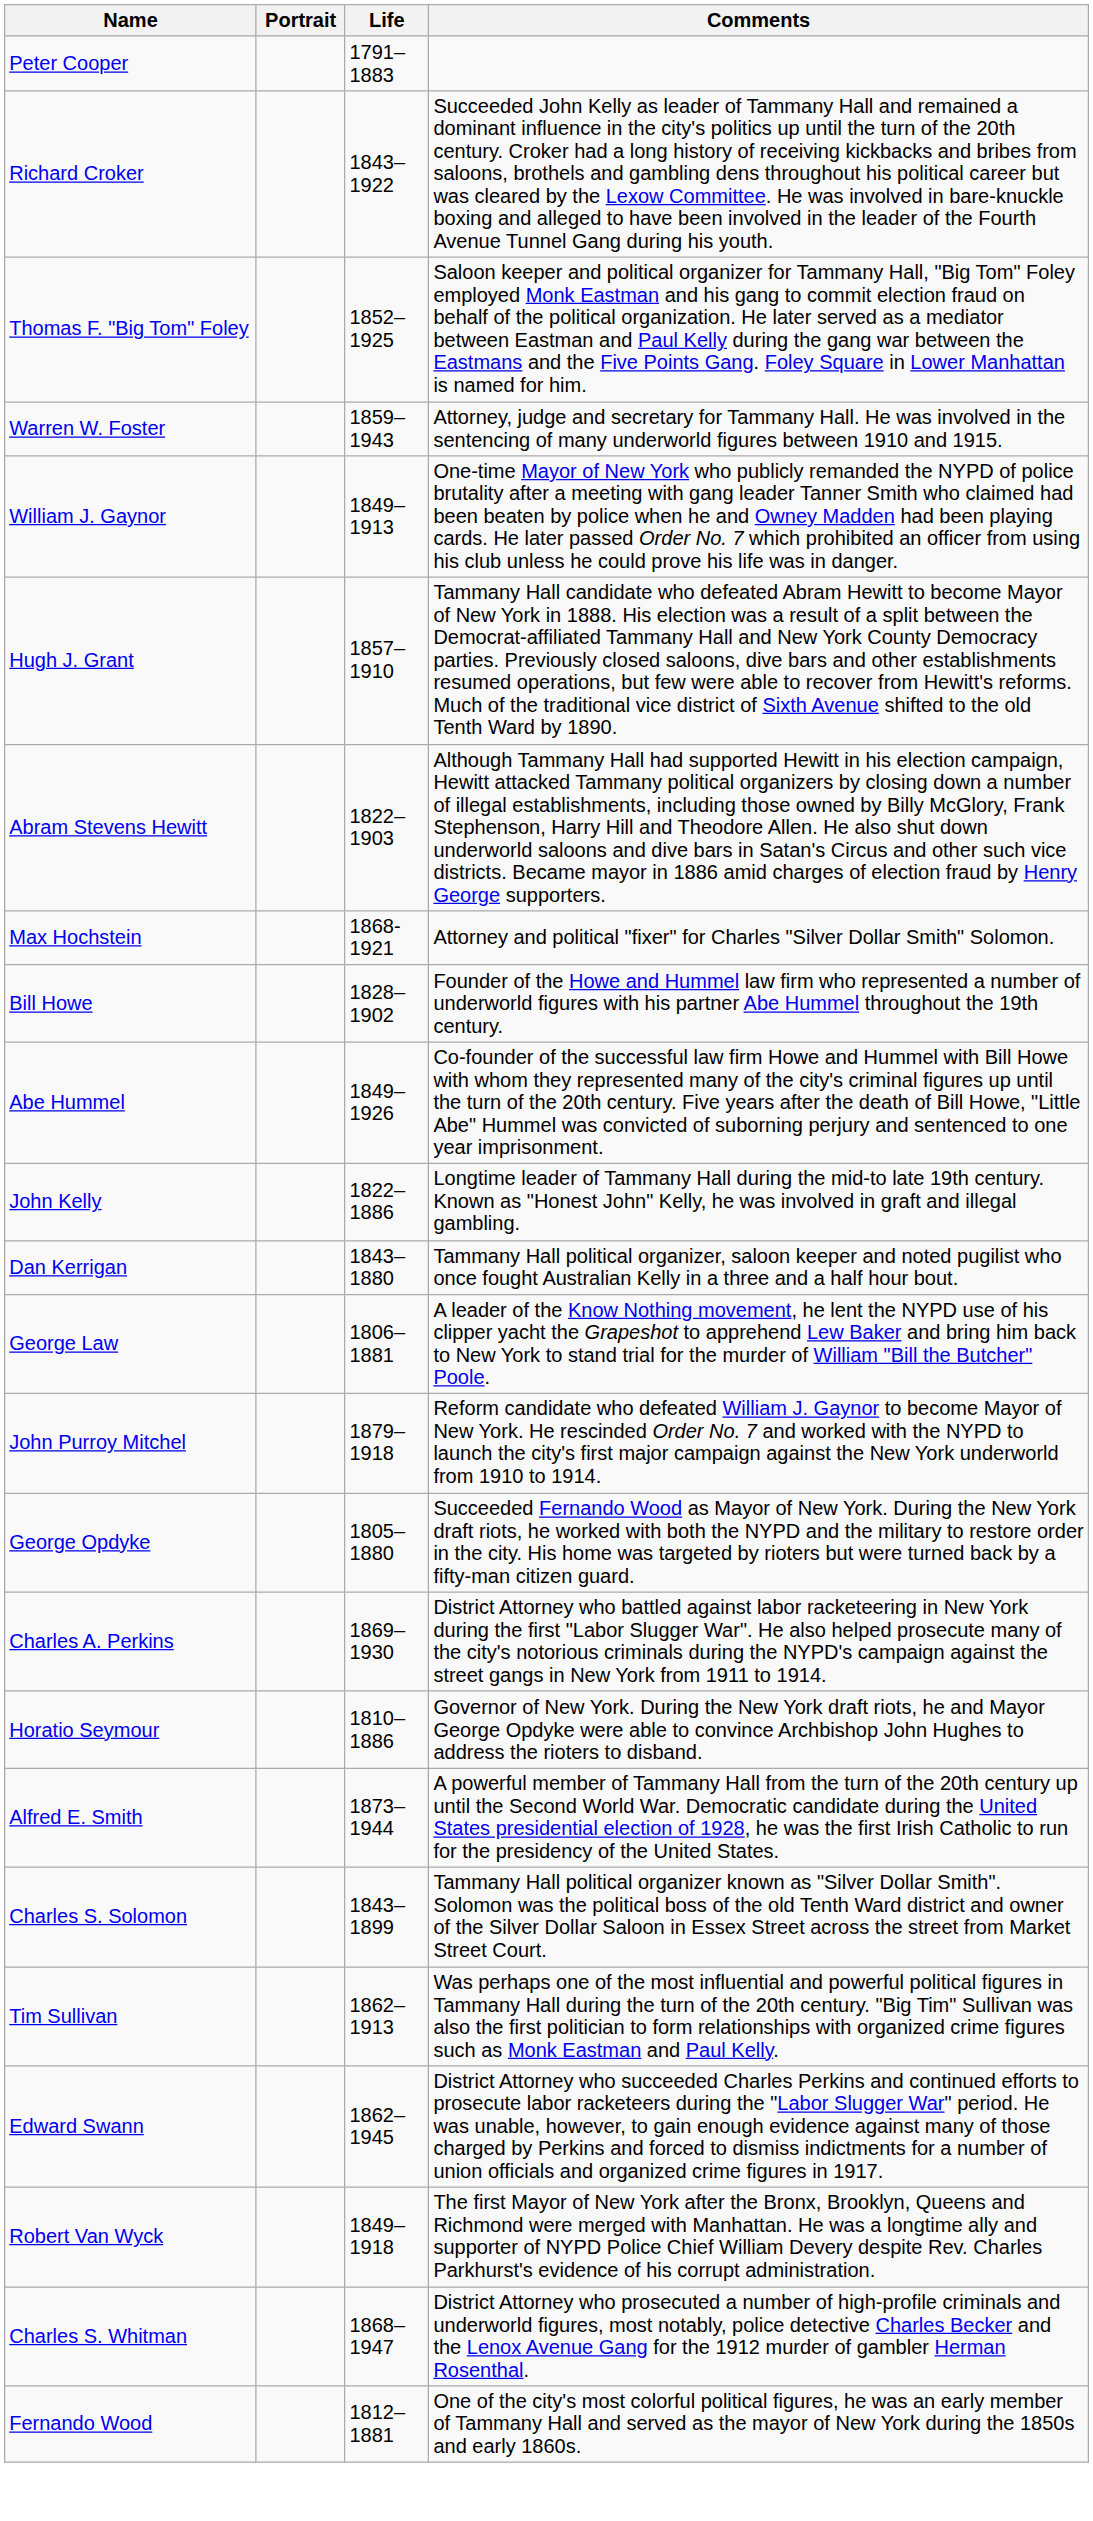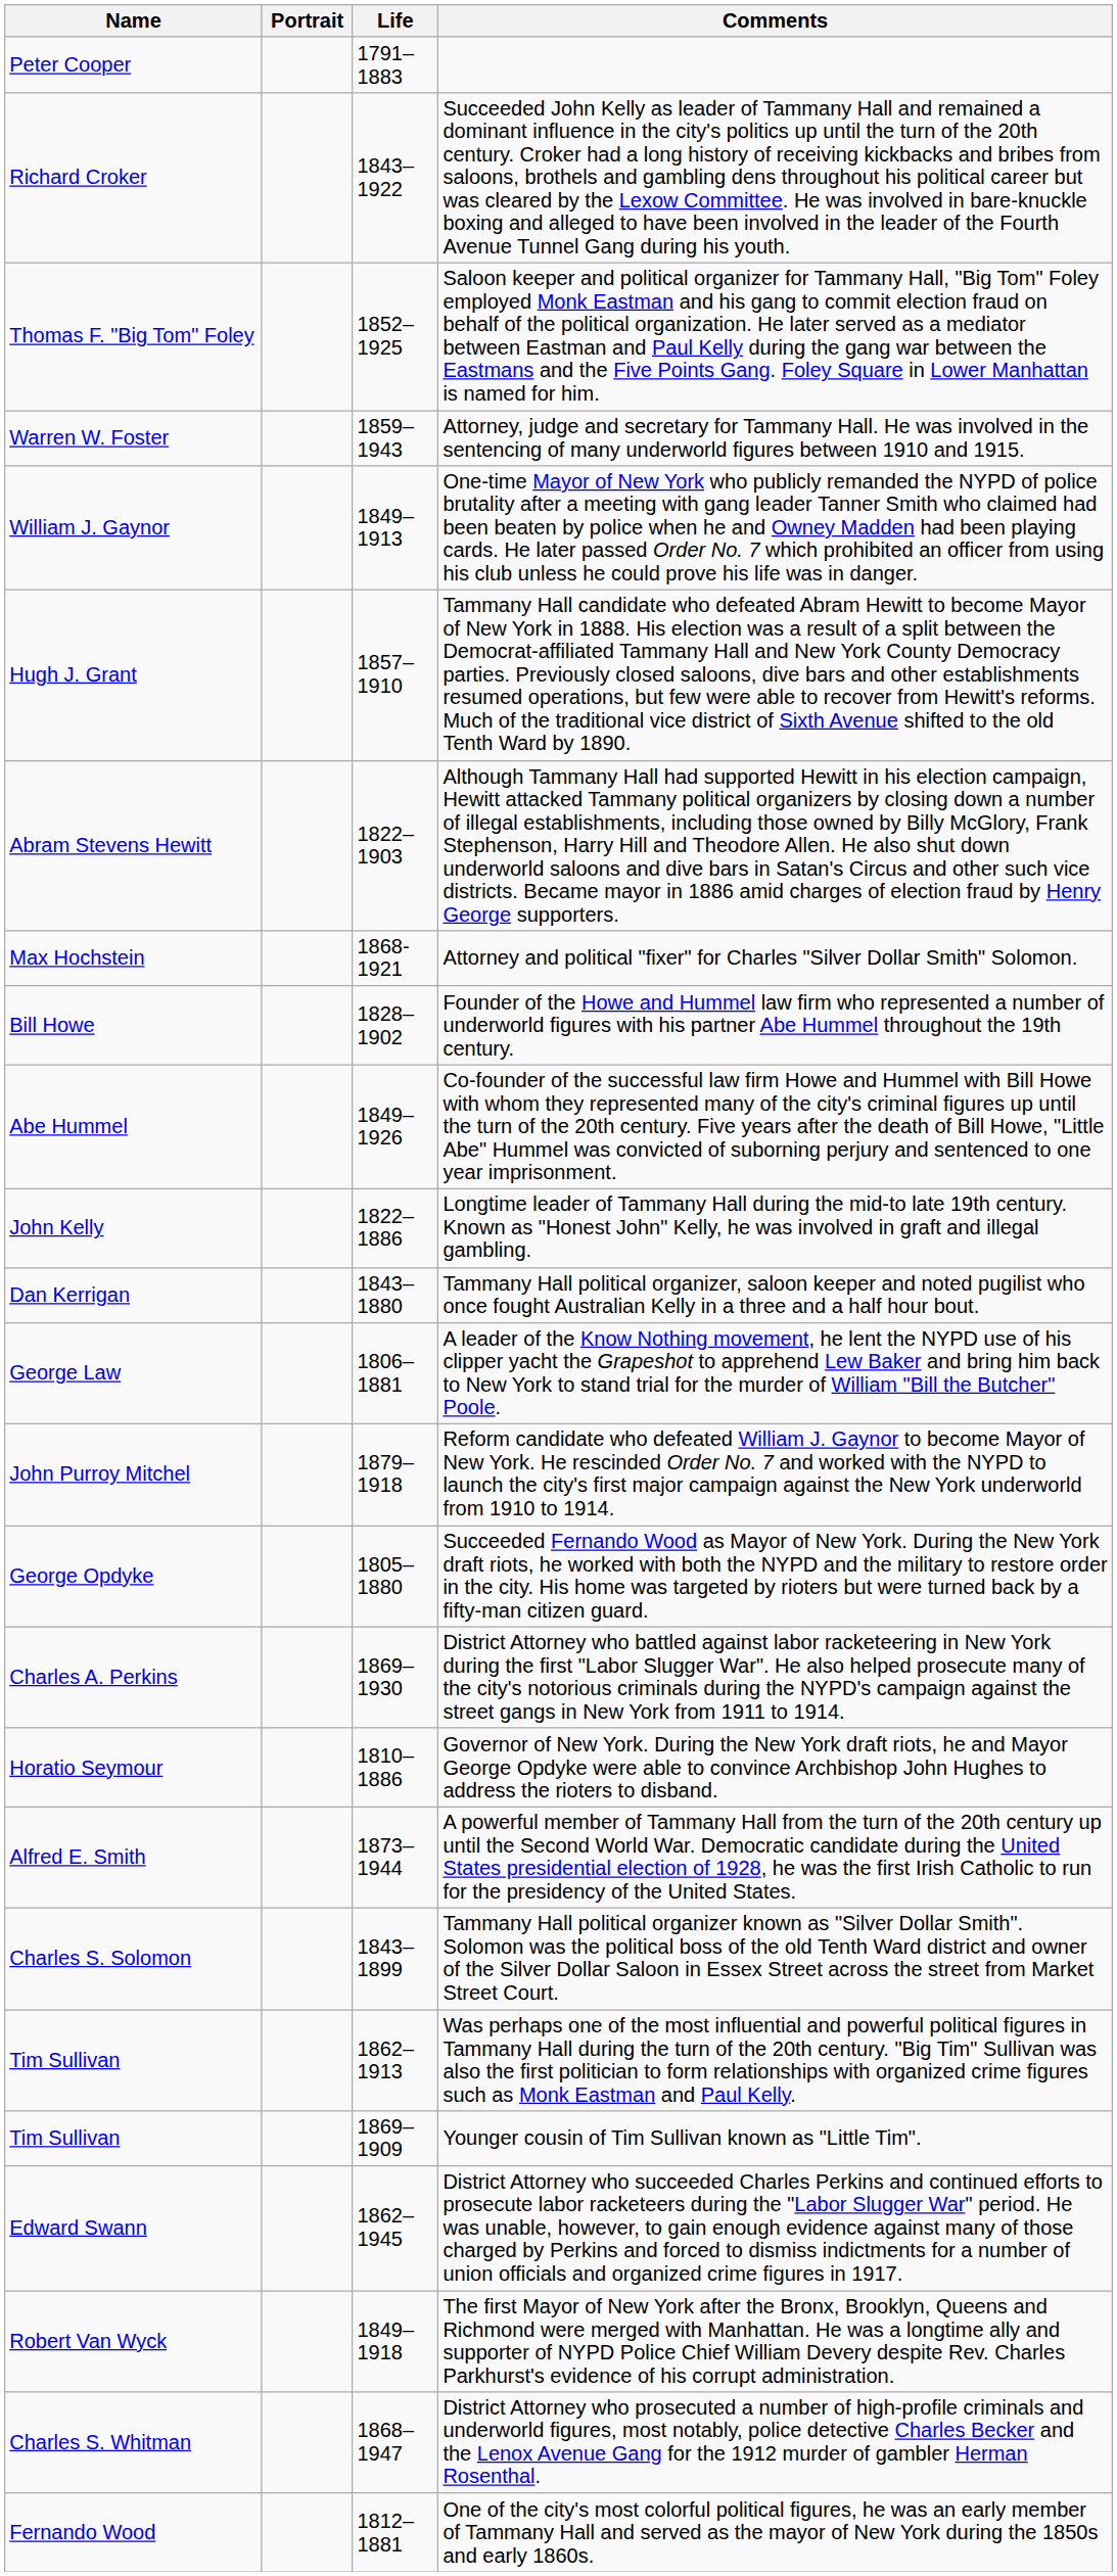+ row: Tim Sullivan | 1869–1909 | Younger cousin of Tim Sullivan known as "Little Tim".
